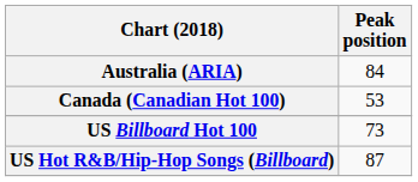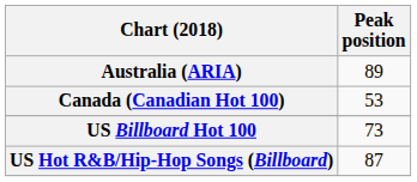Australia (ARIA) | Peak position: 84 -> 89
